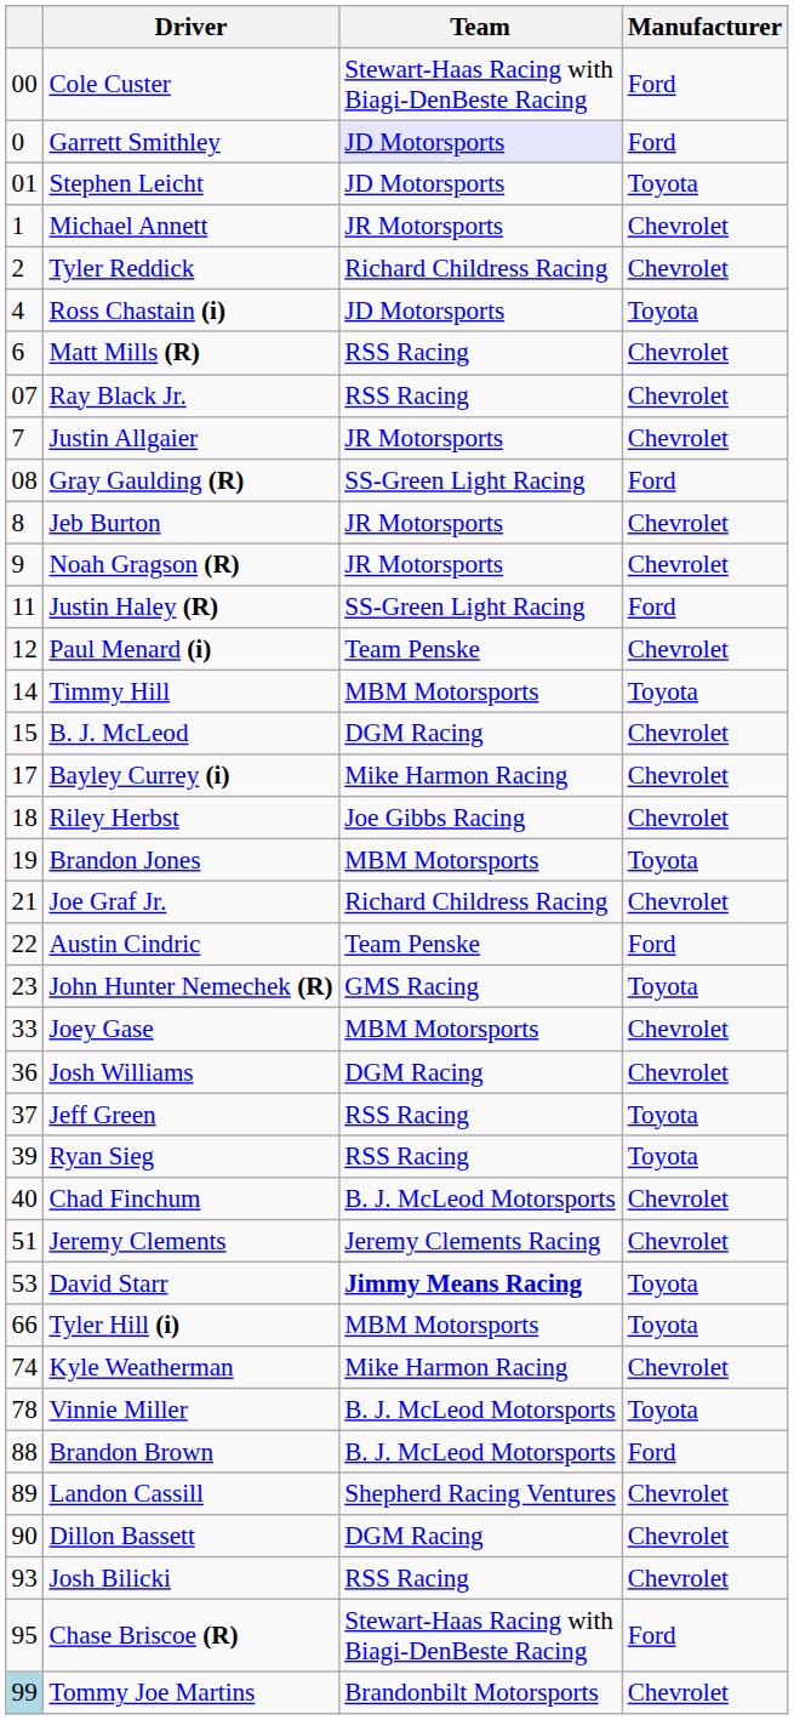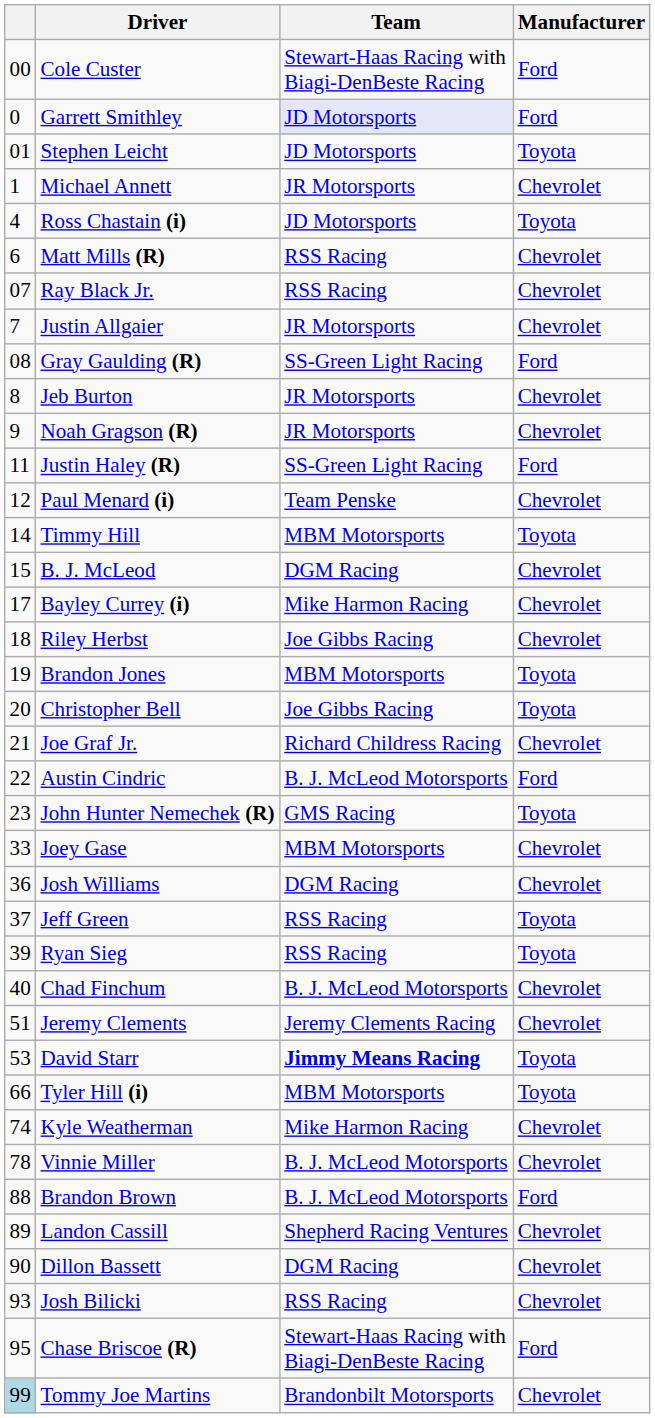- row: 2 | Tyler Reddick | Richard Childress Racing | Chevrolet
+ row: 20 | Christopher Bell | Joe Gibbs Racing | Toyota
Austin Cindric | Team: Team Penske -> B. J. McLeod Motorsports
Vinnie Miller | Manufacturer: Toyota -> Chevrolet
